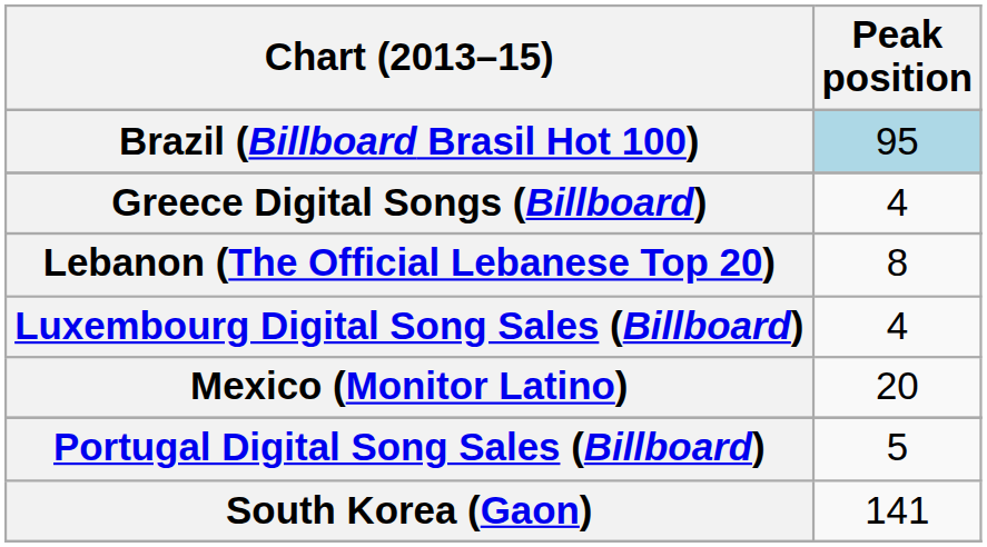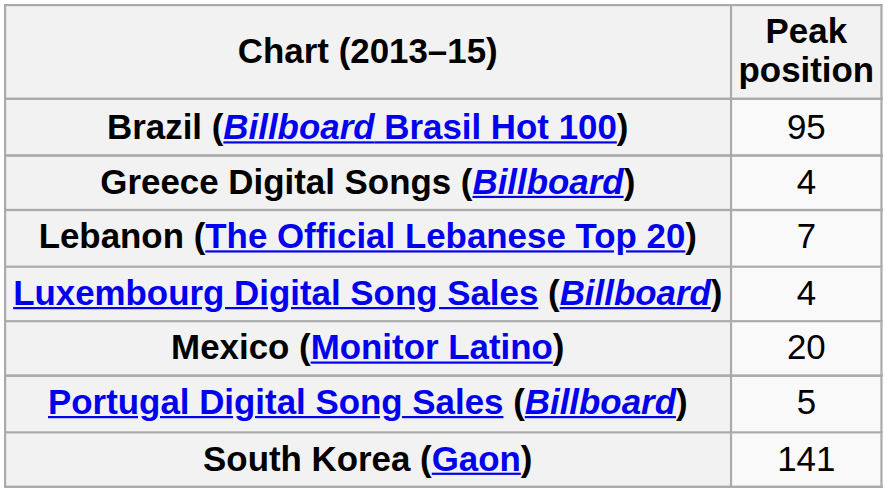Brazil (Billboard Brasil Hot 100) | Peak position: lightblue background -> no background
Lebanon (The Official Lebanese Top 20) | Peak position: 8 -> 7
